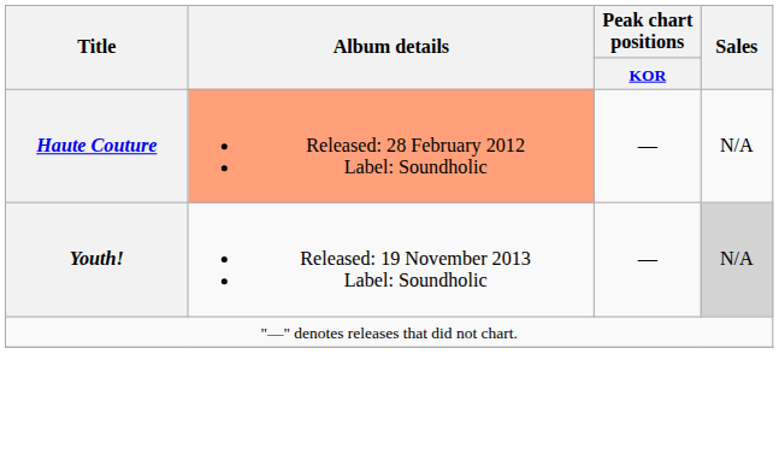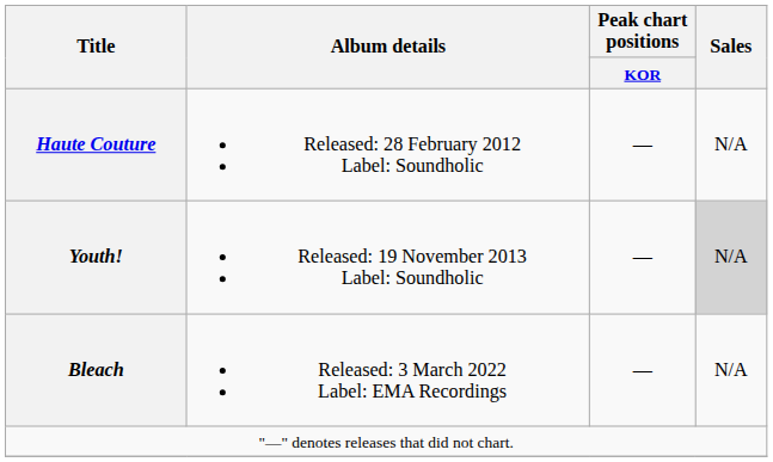Haute Couture | Album details: lightsalmon background -> no background
+ row: Bleach | Released: 3 March 2022 Label: EMA Recordings | — | N/A
